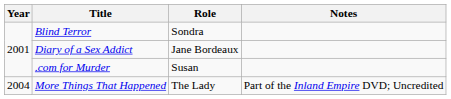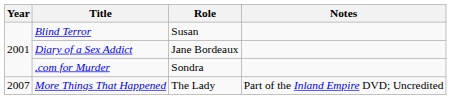Blind Terror | Role: Sondra -> Susan
.com for Murder | Role: Susan -> Sondra
More Things That Happened | Year: 2004 -> 2007
